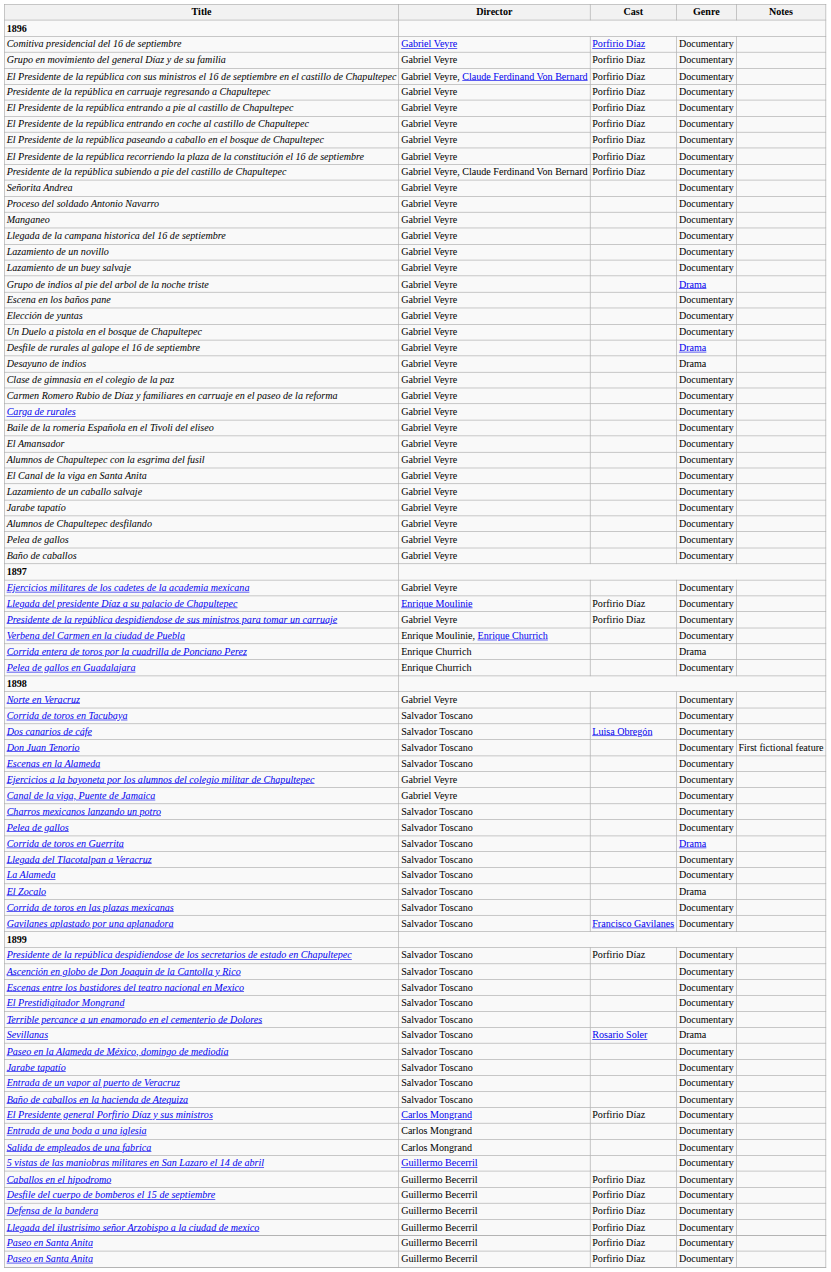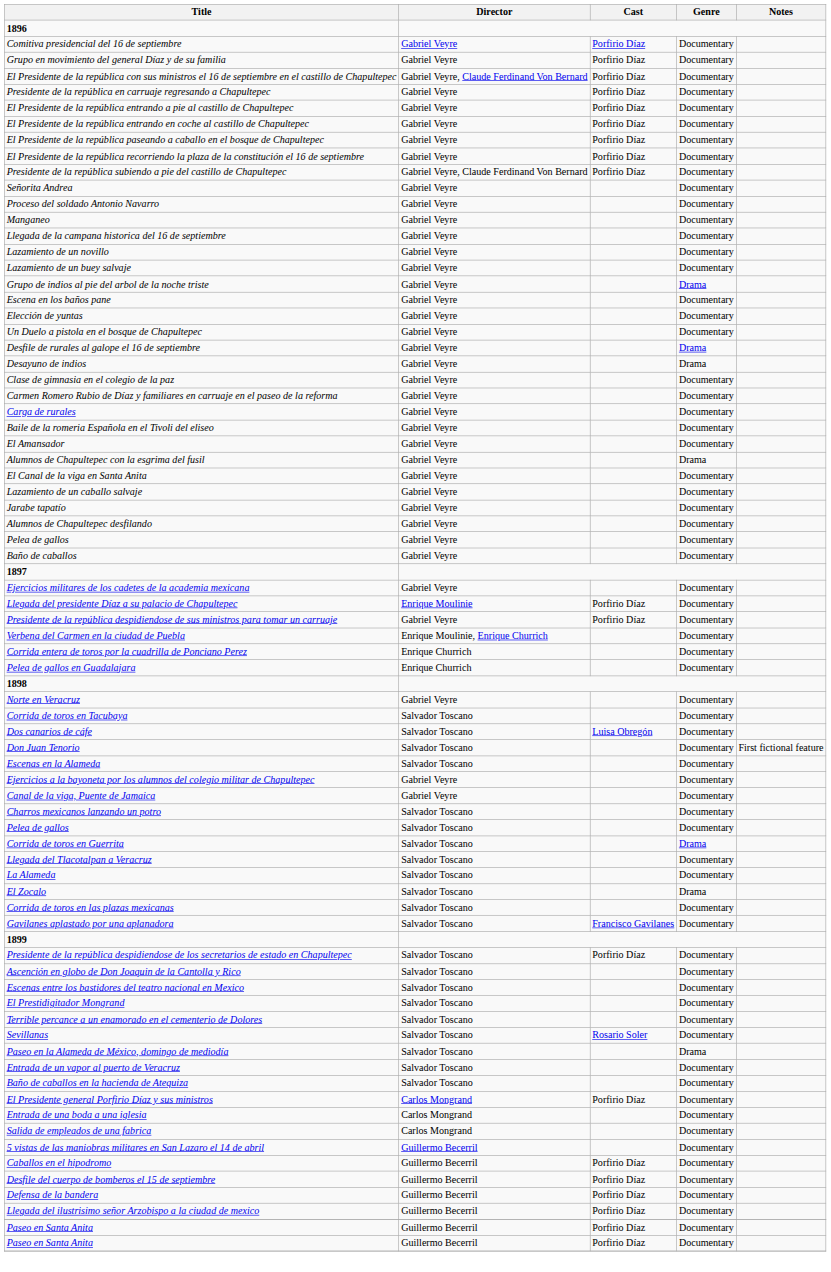Alumnos de Chapultepec con la esgrima del fusil | Genre: Documentary -> Drama
Corrida entera de toros por la cuadrilla de Ponciano Perez | Genre: Drama -> Documentary
Sevillanas | Genre: Drama -> Documentary
Paseo en la Alameda de México, domingo de mediodía | Genre: Documentary -> Drama
- row: Jarabe tapatío | Salvador Toscano | Documentary
